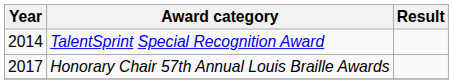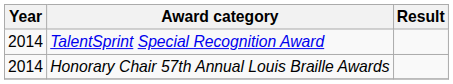Honorary Chair 57th Annual Louis Braille Awards | Year: 2017 -> 2014
